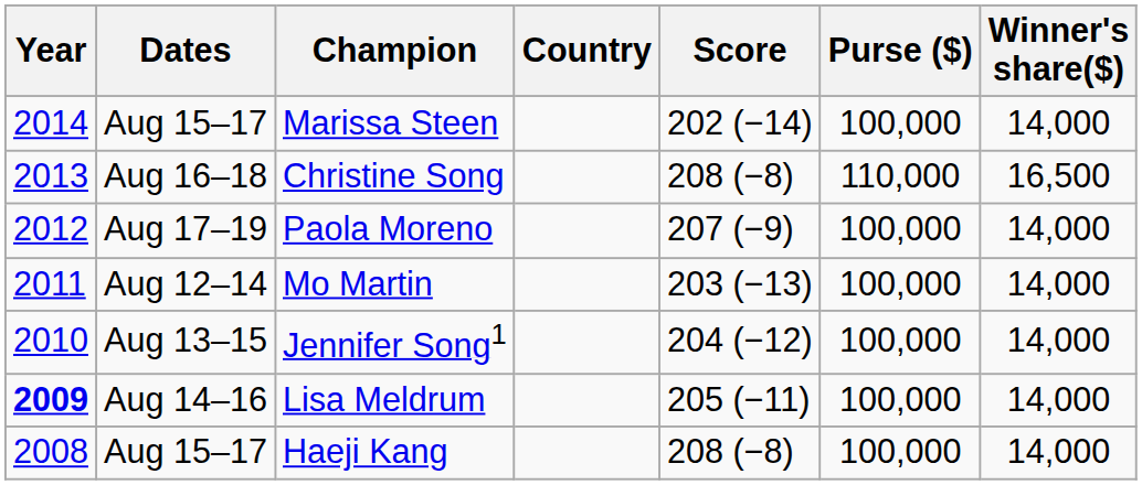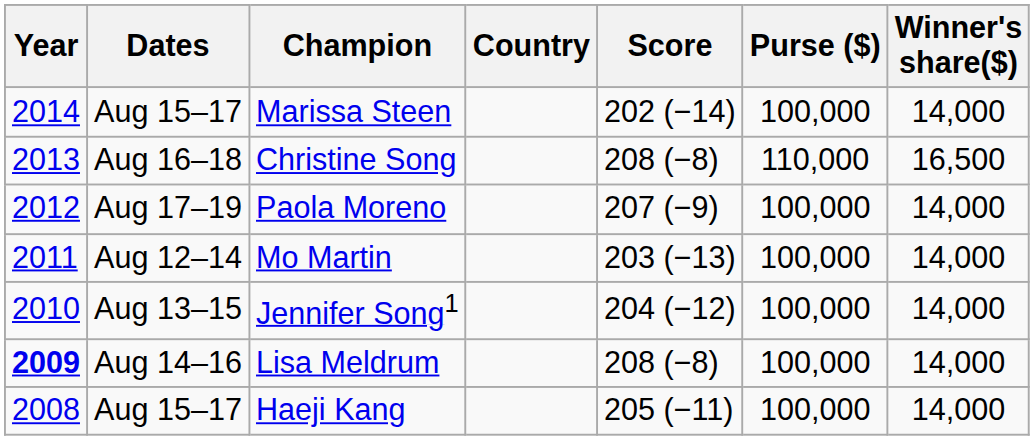Lisa Meldrum | Score: 205 (−11) -> 208 (−8)
Haeji Kang | Score: 208 (−8) -> 205 (−11)
